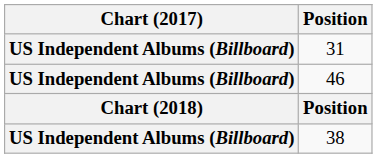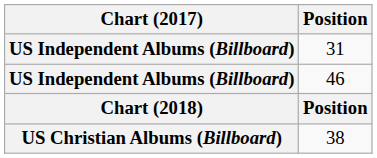38 | Chart (2017): US Independent Albums (Billboard) -> US Christian Albums (Billboard)
